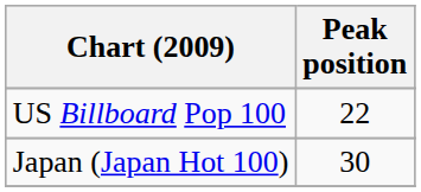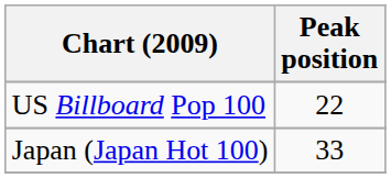Japan (Japan Hot 100) | Peak position: 30 -> 33
